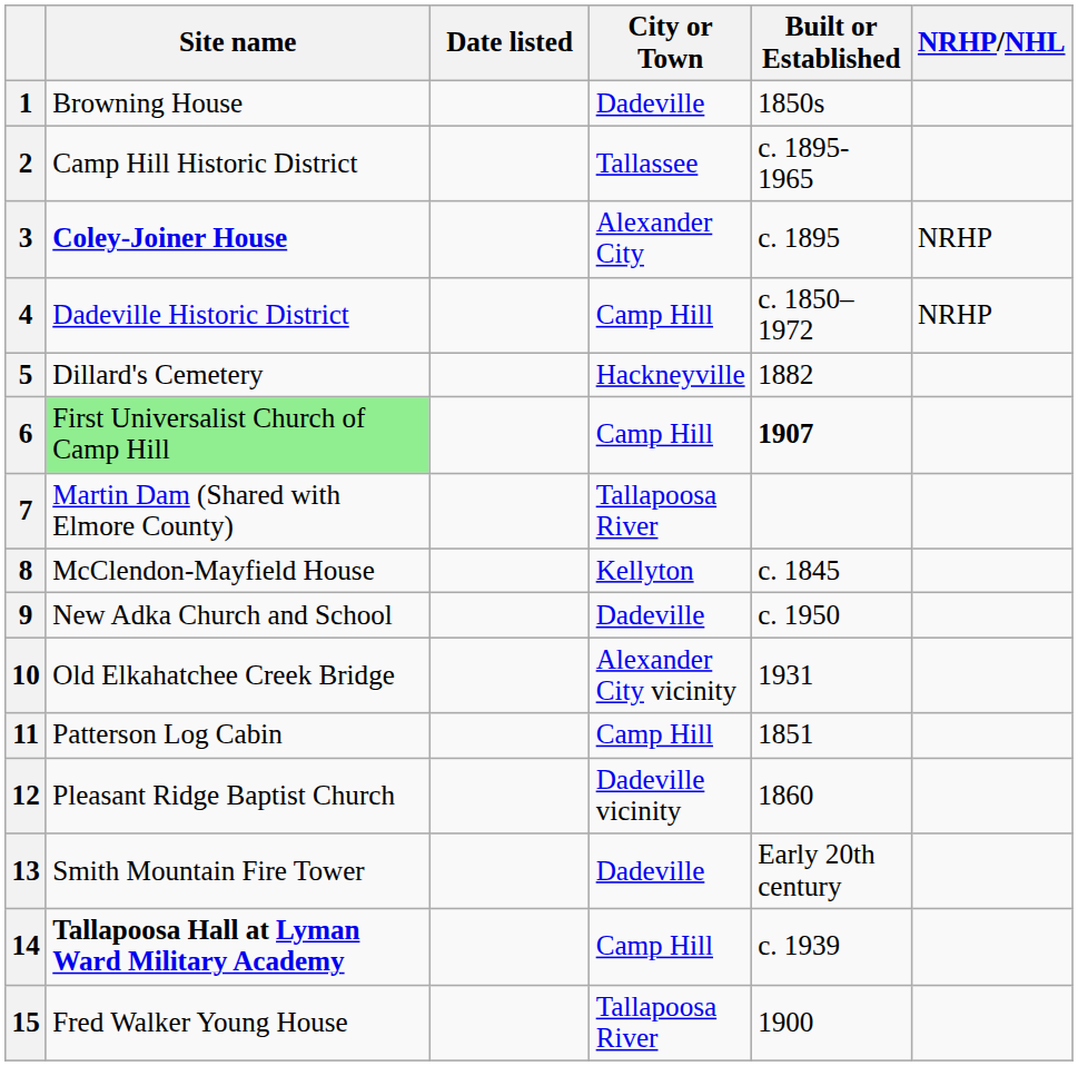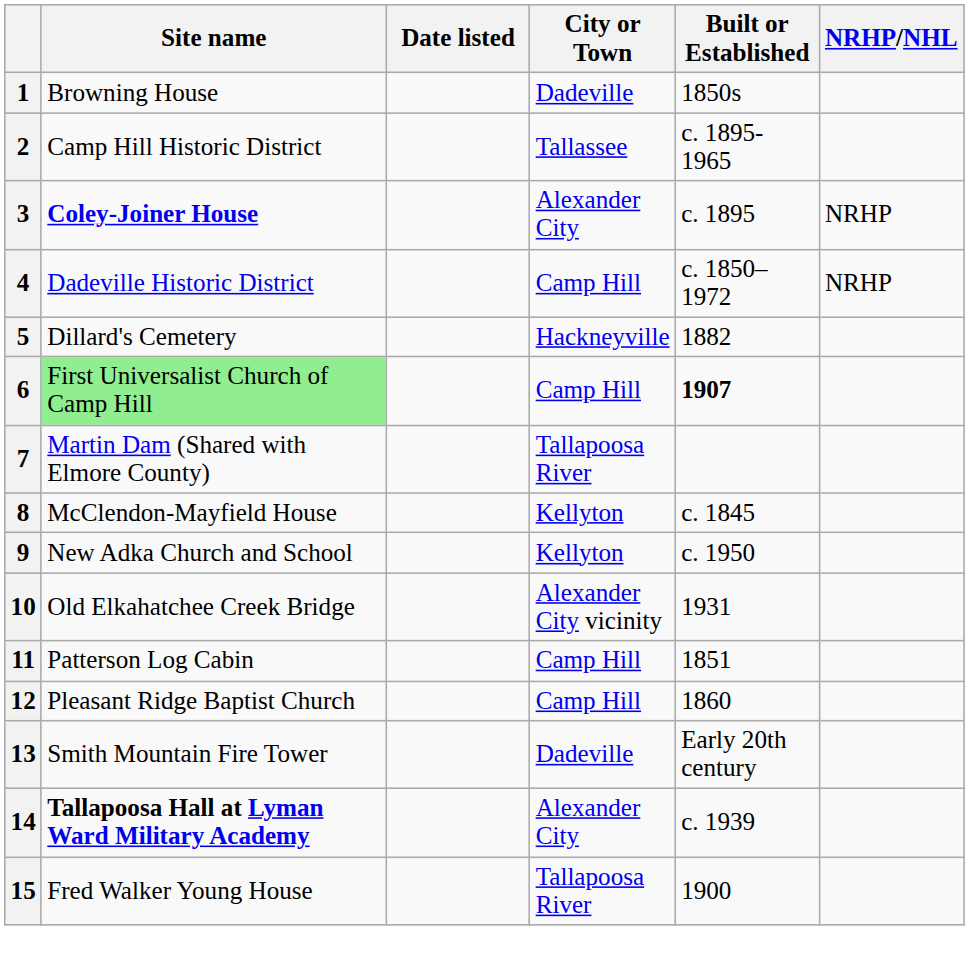9 | City or Town: Dadeville -> Kellyton
12 | City or Town: Dadeville vicinity -> Camp Hill
14 | City or Town: Camp Hill -> Alexander City
